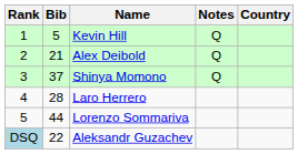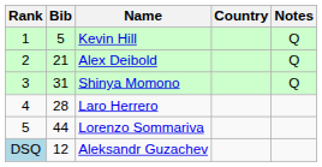columns swapped: Country <-> Notes
Shinya Momono | Bib: 37 -> 31
Aleksandr Guzachev | Bib: 22 -> 12
